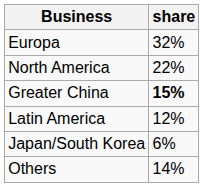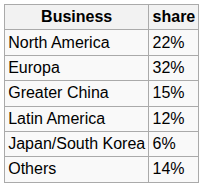rows swapped: Europa <-> North America
Greater China | share: bold -> normal
